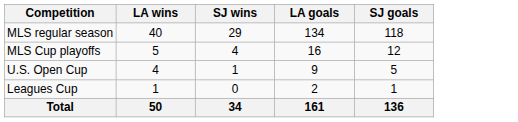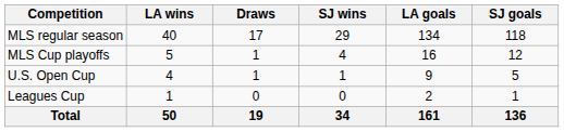+ column: Draws | 17 | 1 | 1 | 0 | 19
